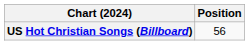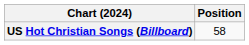US Hot Christian Songs (Billboard) | Position: 56 -> 58
